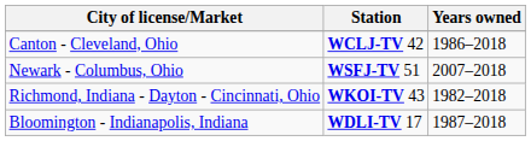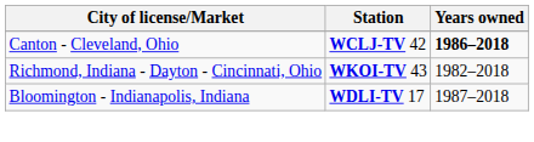Canton - Cleveland, Ohio | Years owned: normal -> bold
- row: Newark - Columbus, Ohio | WSFJ-TV 51 | 2007–2018
